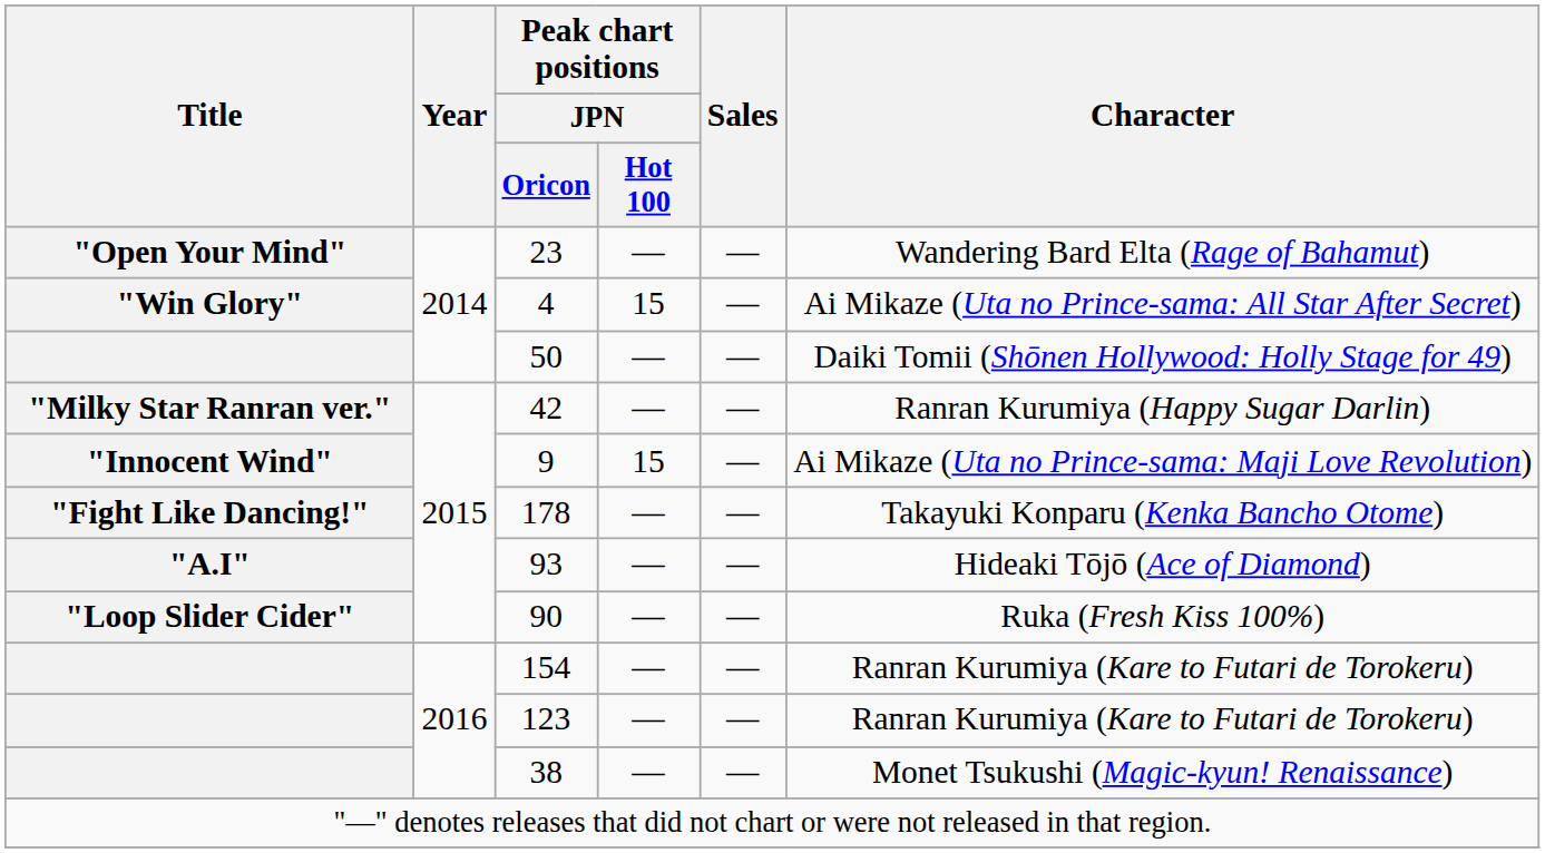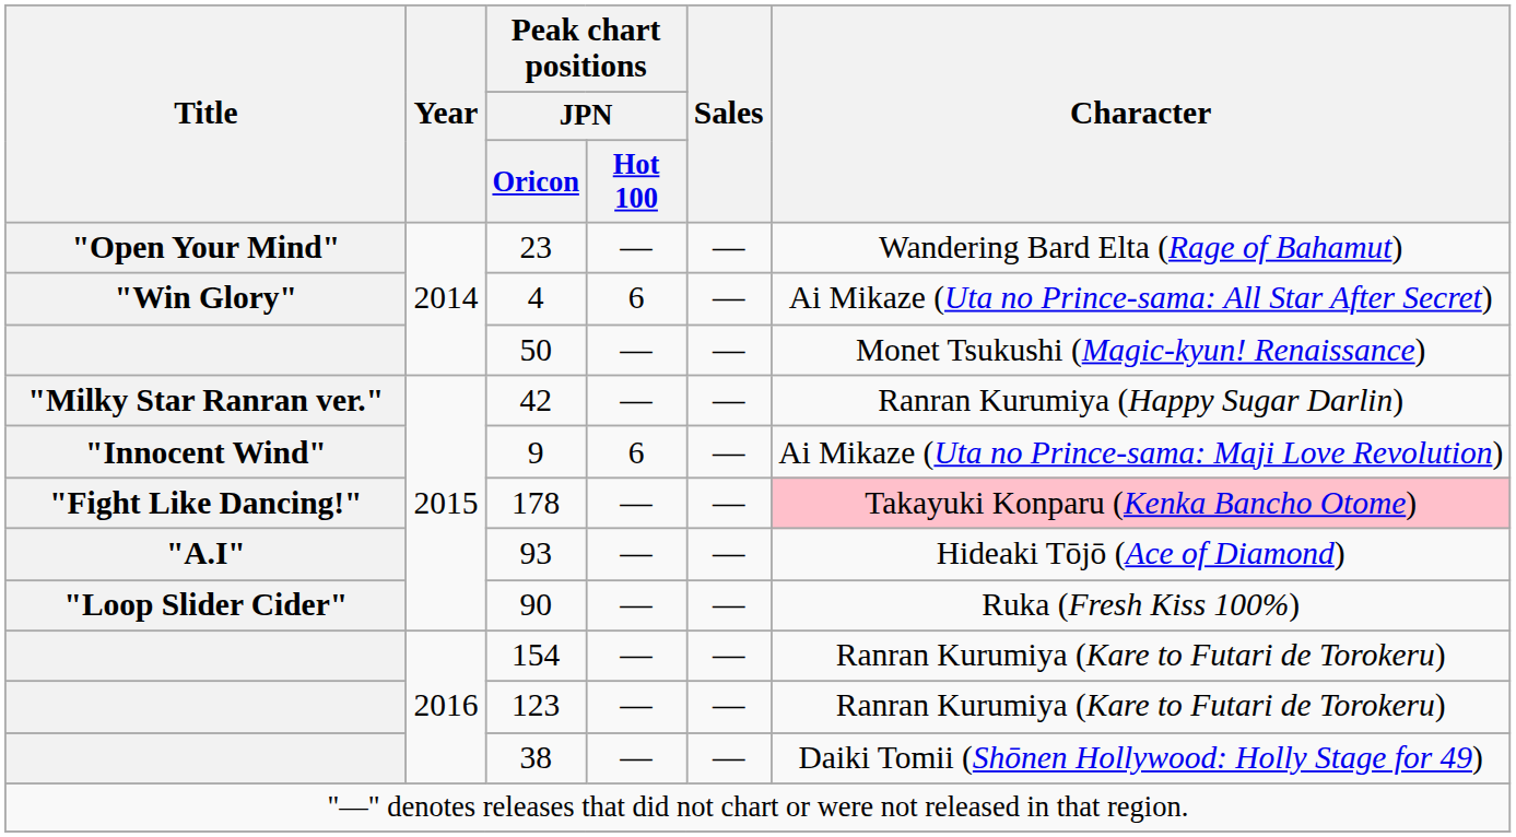4 | Peak chart positions / JPN / Hot 100: 15 -> 6
50 | Character: Daiki Tomii (Shōnen Hollywood: Holly Stage for 49) -> Monet Tsukushi (Magic-kyun! Renaissance)
9 | Peak chart positions / JPN / Hot 100: 15 -> 6
178 | Character: no background -> pink background
38 | Character: Monet Tsukushi (Magic-kyun! Renaissance) -> Daiki Tomii (Shōnen Hollywood: Holly Stage for 49)
